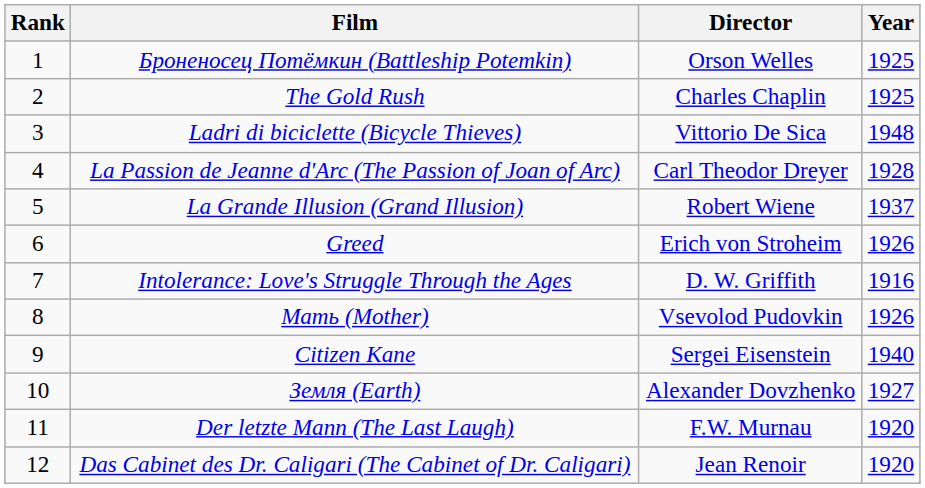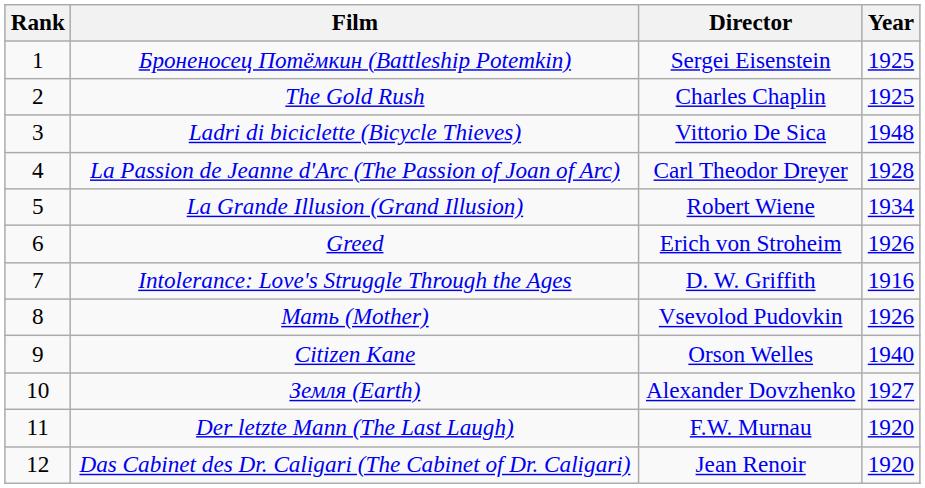Броненосец Потёмкин (Battleship Potemkin) | Director: Orson Welles -> Sergei Eisenstein
La Grande Illusion (Grand Illusion) | Year: 1937 -> 1934
Citizen Kane | Director: Sergei Eisenstein -> Orson Welles
